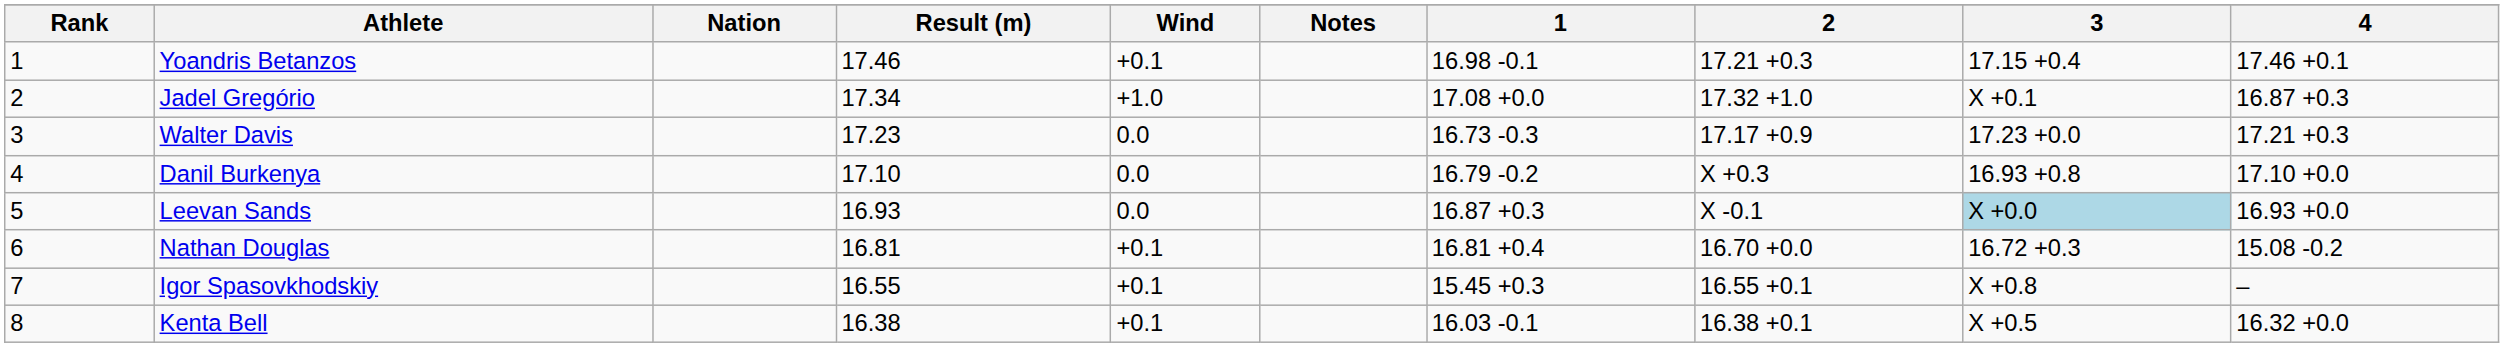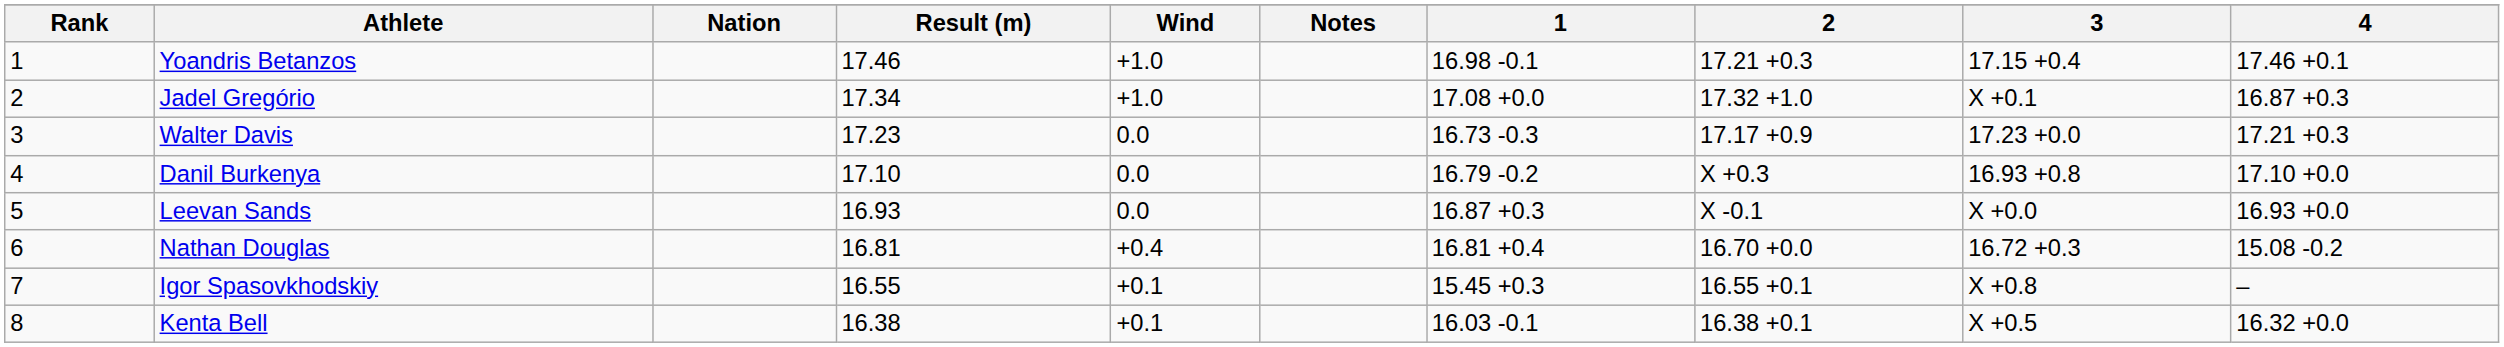Yoandris Betanzos | Wind: +0.1 -> +1.0
Leevan Sands | 3: lightblue background -> no background
Nathan Douglas | Wind: +0.1 -> +0.4
